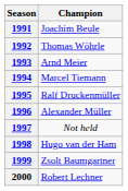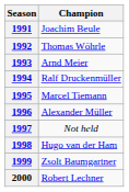1994 | Champion: Marcel Tiemann -> Ralf Druckenmüller
1995 | Champion: Ralf Druckenmüller -> Marcel Tiemann
